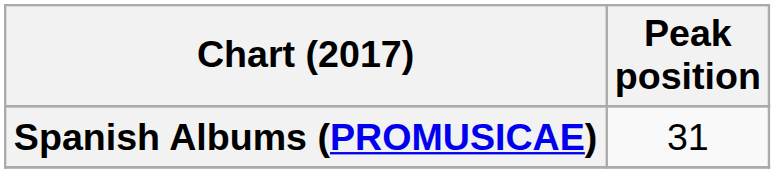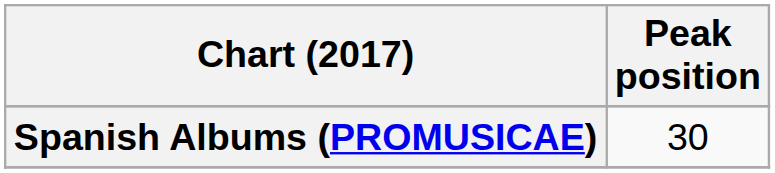Spanish Albums (PROMUSICAE) | Peak position: 31 -> 30
